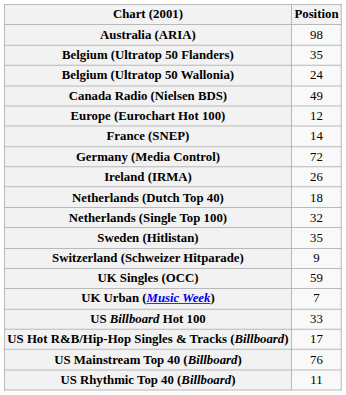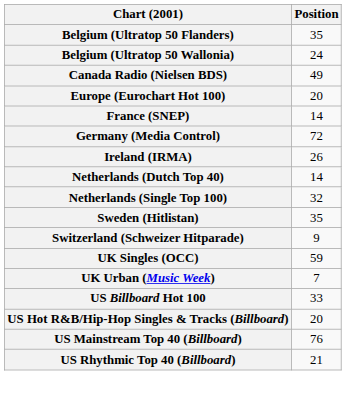- row: Australia (ARIA) | 98
Europe (Eurochart Hot 100) | Position: 12 -> 20
Netherlands (Dutch Top 40) | Position: 18 -> 14
US Hot R&B/Hip-Hop Singles & Tracks (Billboard) | Position: 17 -> 20
US Rhythmic Top 40 (Billboard) | Position: 11 -> 21
